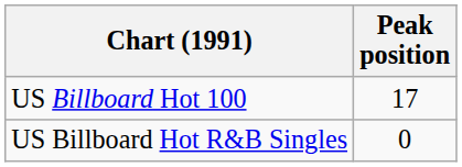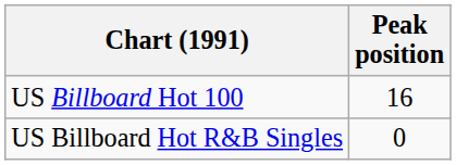US Billboard Hot 100 | Peak position: 17 -> 16
